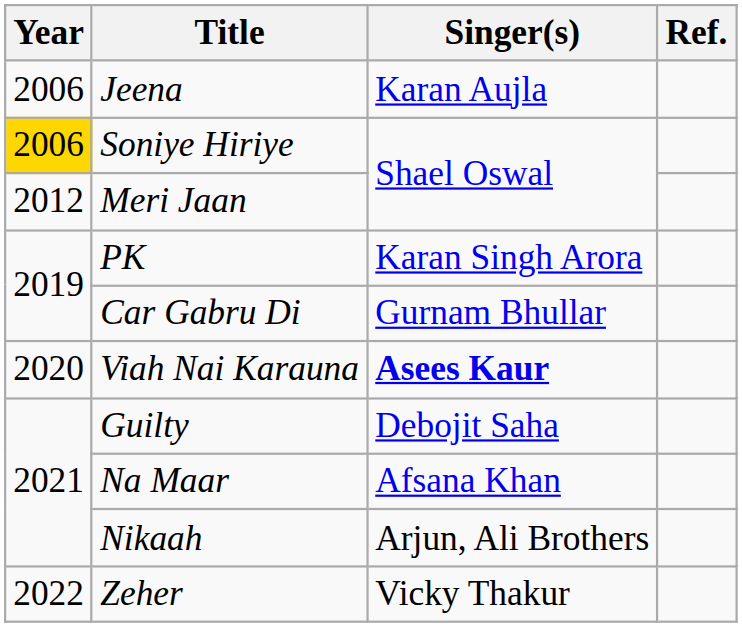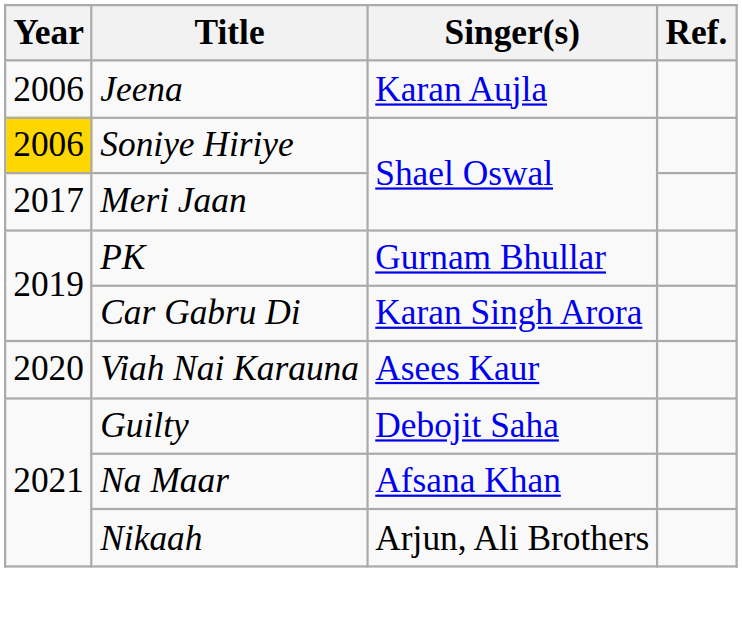Meri Jaan | Year: 2012 -> 2017
PK | Singer(s): Karan Singh Arora -> Gurnam Bhullar
Car Gabru Di | Singer(s): Gurnam Bhullar -> Karan Singh Arora
Viah Nai Karauna | Singer(s): bold -> normal
- row: 2022 | Zeher | Vicky Thakur
